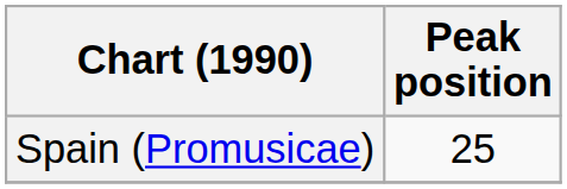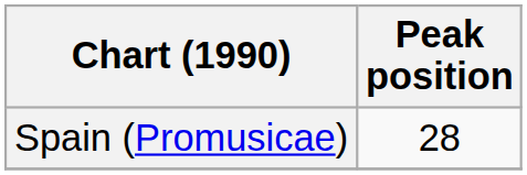Spain (Promusicae) | Peak position: 25 -> 28
